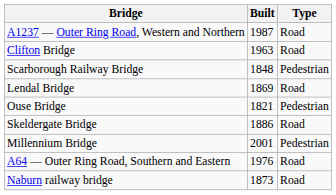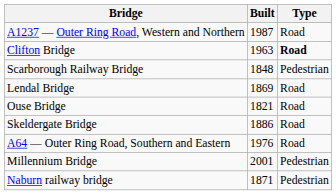Clifton Bridge | Type: normal -> bold
Ouse Bridge | Type: Pedestrian -> Road
rows swapped: Millennium Bridge <-> A64 — Outer Ring Road, Southern and Eastern
Naburn railway bridge | Built: 1873 -> 1871
Naburn railway bridge | Type: Road -> Pedestrian
